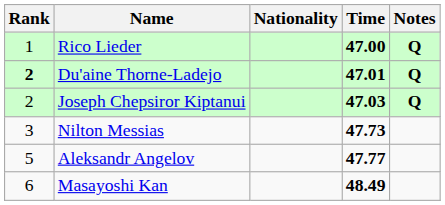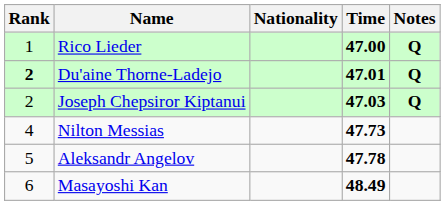Nilton Messias | Rank: 3 -> 4
Aleksandr Angelov | Time: 47.77 -> 47.78
